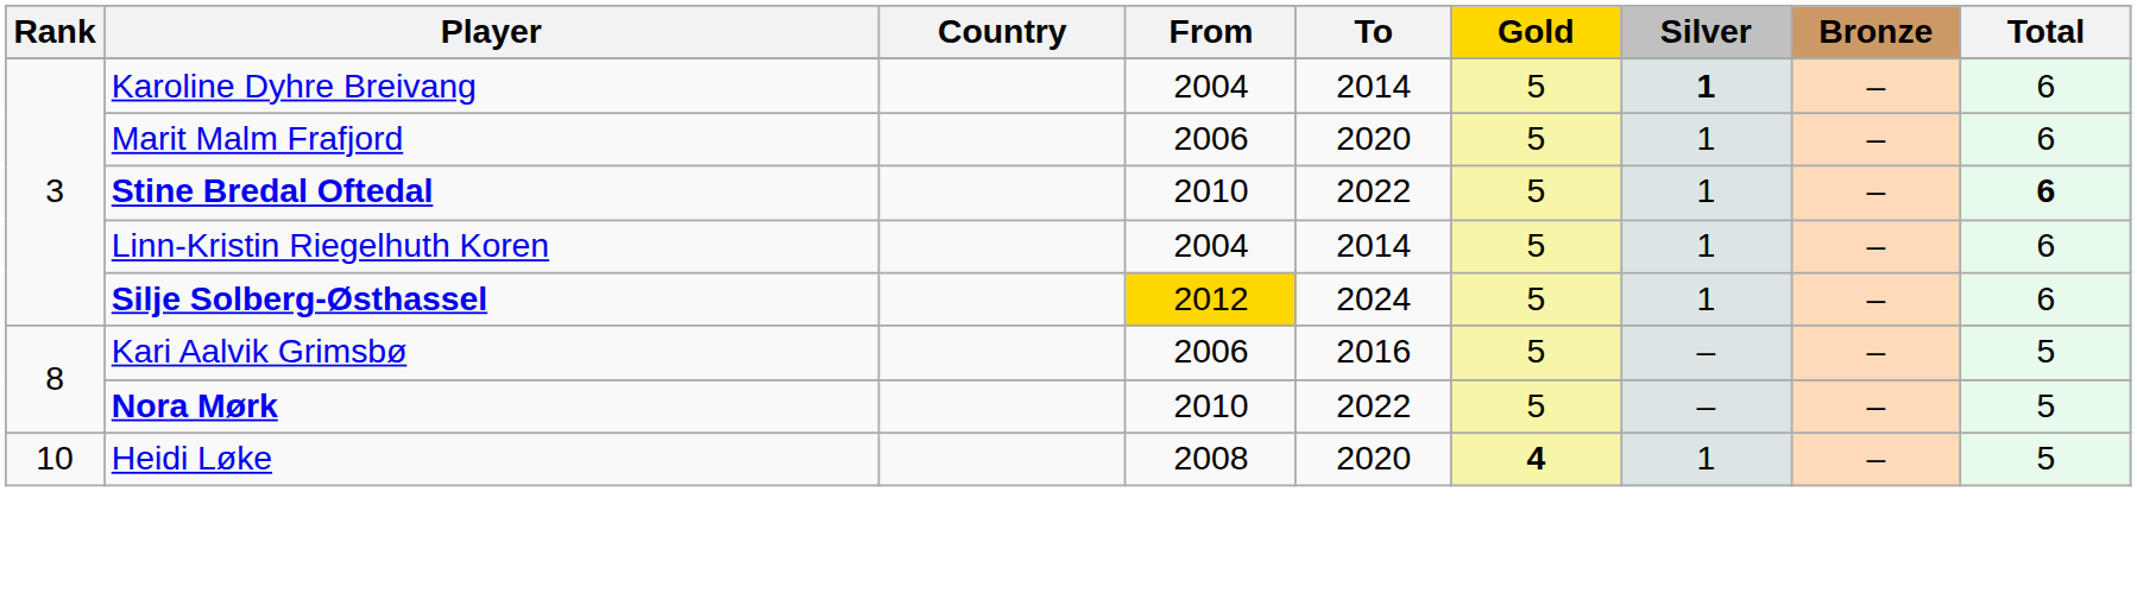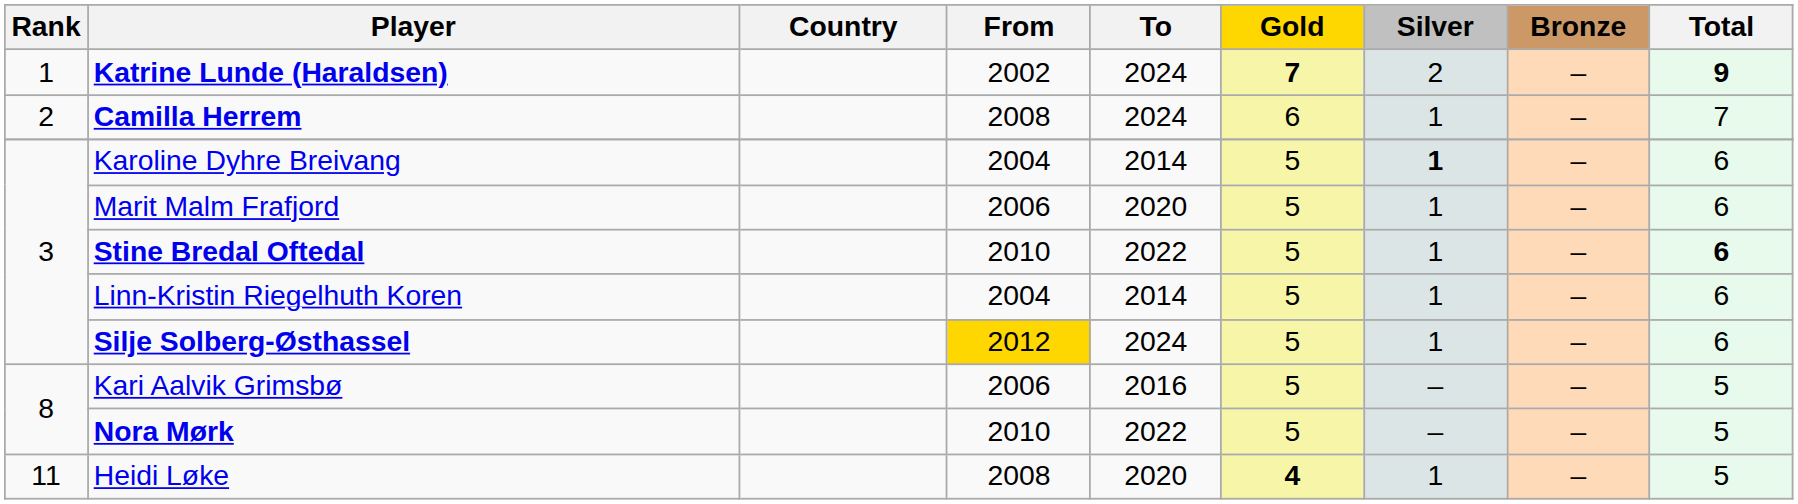+ row: 1 | Katrine Lunde (Haraldsen) | 2002 | 2024 | 7 | 2 | – | 9
+ row: 2 | Camilla Herrem | 2008 | 2024 | 6 | 1 | – | 7
Heidi Løke | Rank: 10 -> 11
